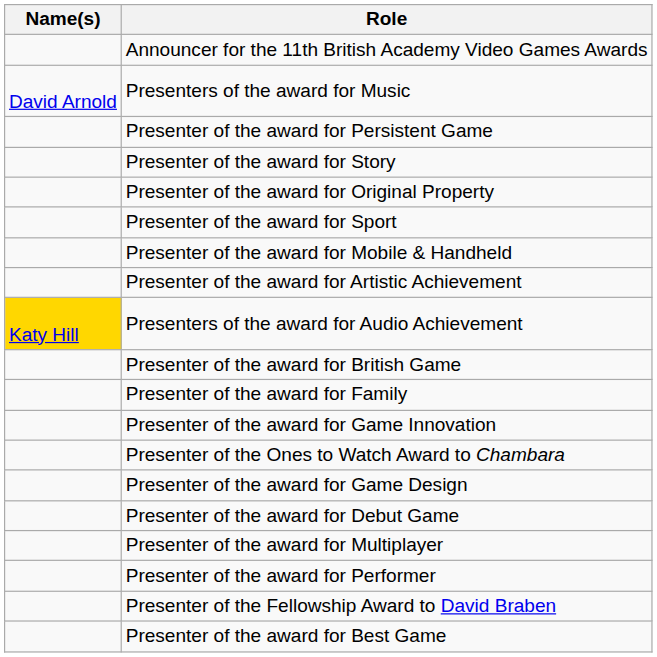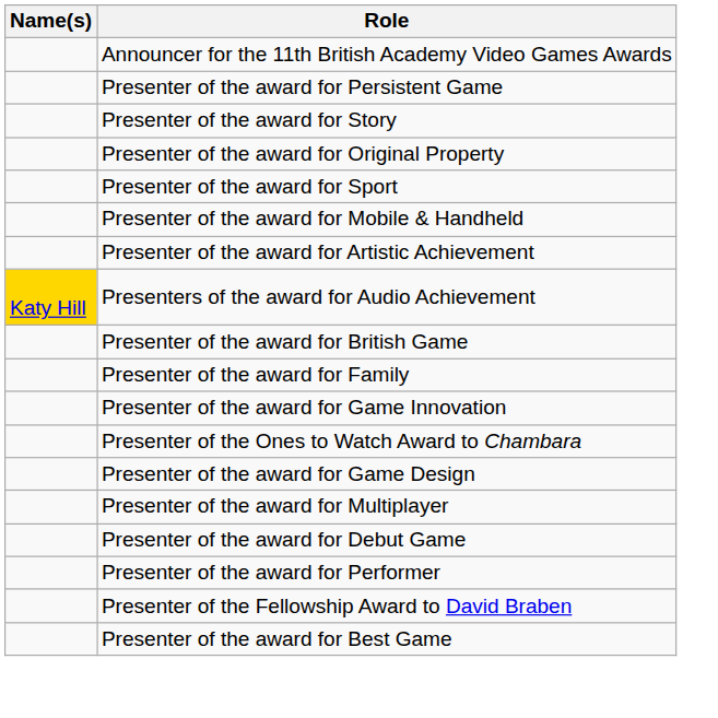- row: David Arnold | Presenters of the award for Music
rows swapped: Presenter of the award for Multiplayer <-> Presenter of the award for Debut Game
